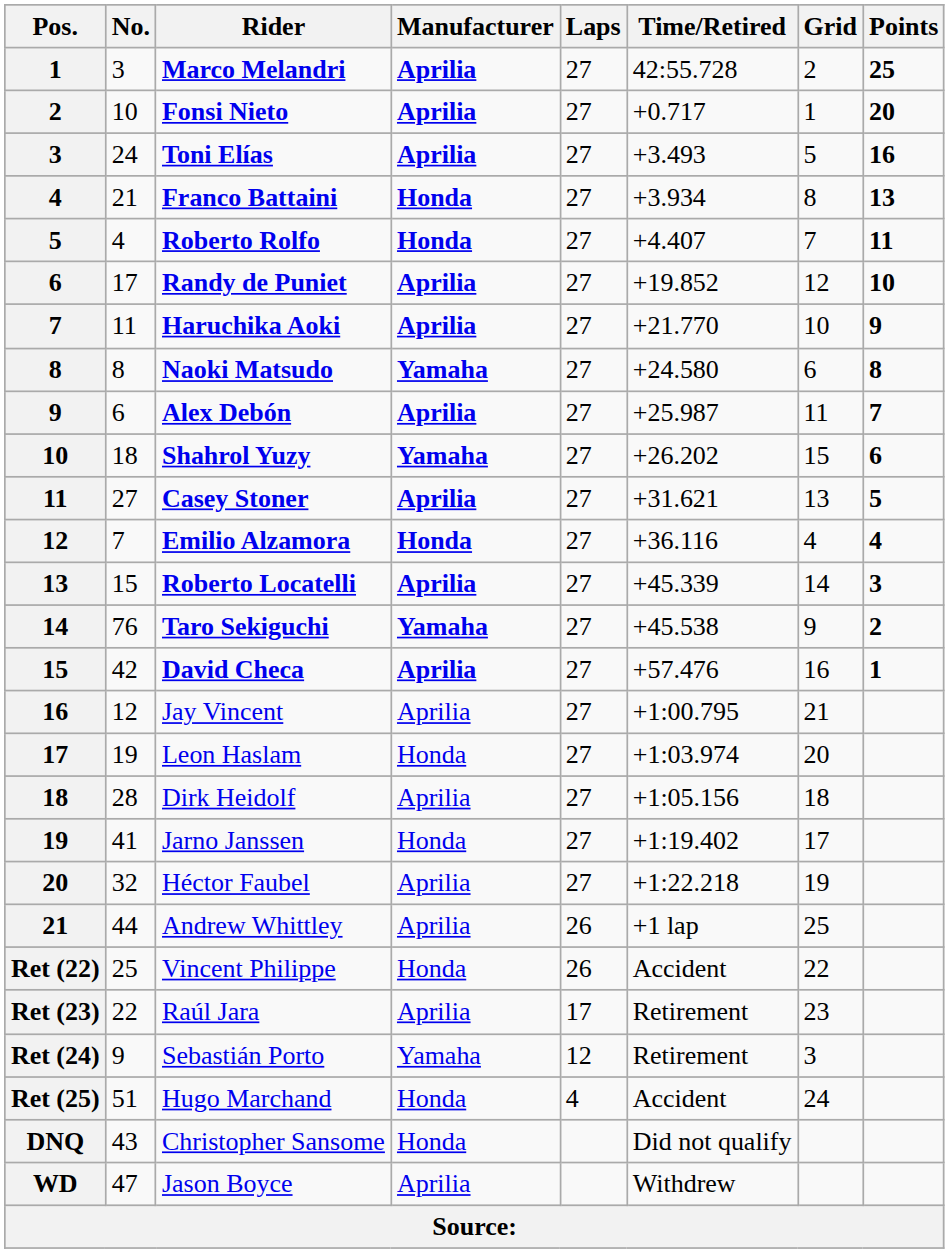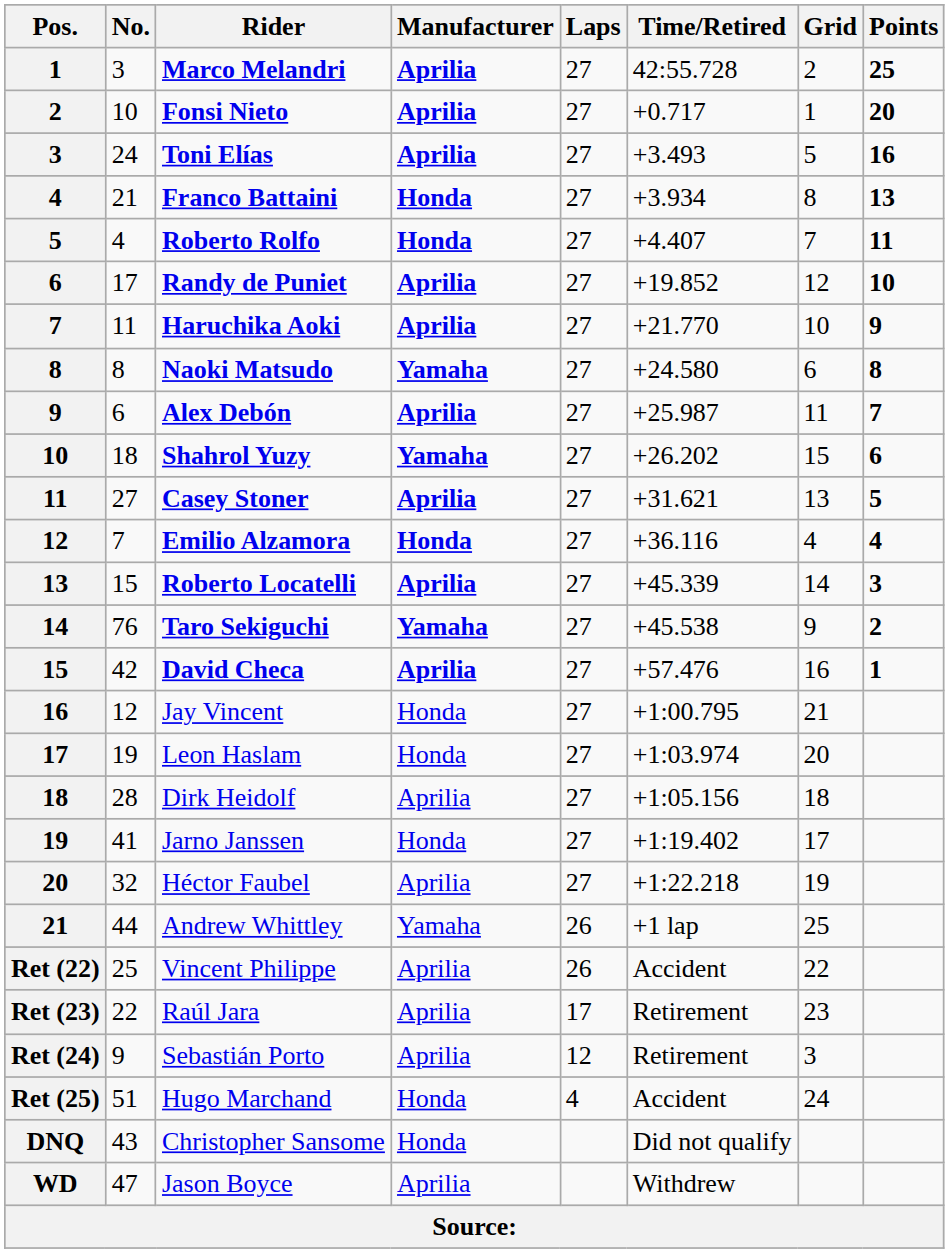Jay Vincent | Manufacturer: Aprilia -> Honda
Andrew Whittley | Manufacturer: Aprilia -> Yamaha
Vincent Philippe | Manufacturer: Honda -> Aprilia
Sebastián Porto | Manufacturer: Yamaha -> Aprilia
